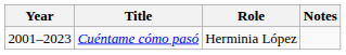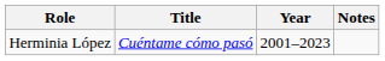columns swapped: Year <-> Role
